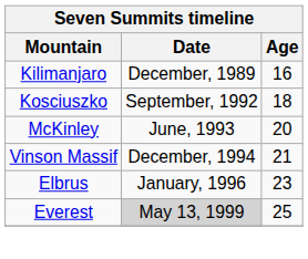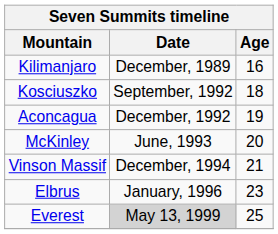+ row: Aconcagua | December, 1992 | 19
